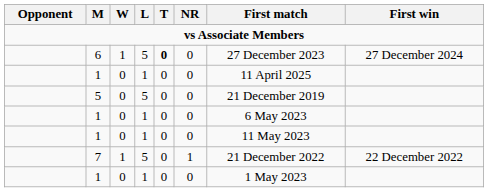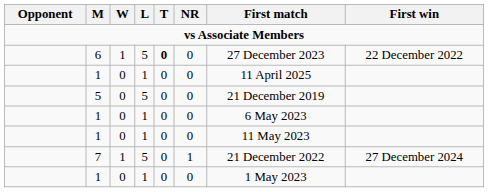6 | First win: 27 December 2024 -> 22 December 2022
7 | First win: 22 December 2022 -> 27 December 2024
